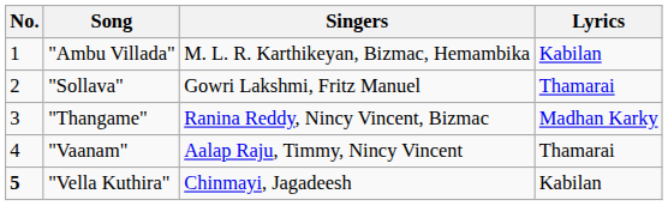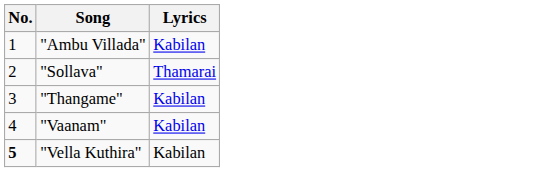- column: Singers | M. L. R. Karthikeyan, Bizmac, Hemambika | Gowri Lakshmi, Fritz Manuel | Ranina Reddy, Nincy Vincent, Bizmac | Aalap Raju, Timmy, Nincy Vincent | Chinmayi, Jagadeesh
"Thangame" | Lyrics: Madhan Karky -> Kabilan
"Vaanam" | Lyrics: Thamarai -> Kabilan
